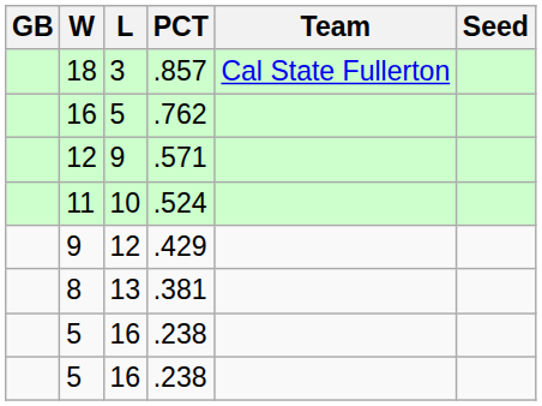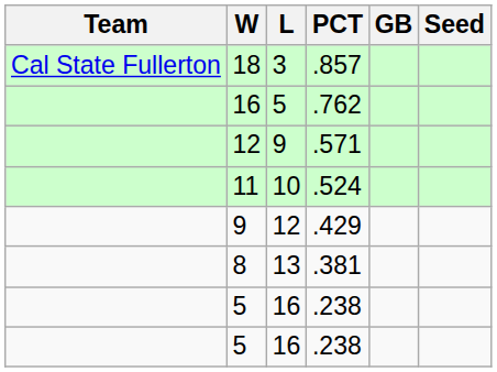columns swapped: Team <-> GB
